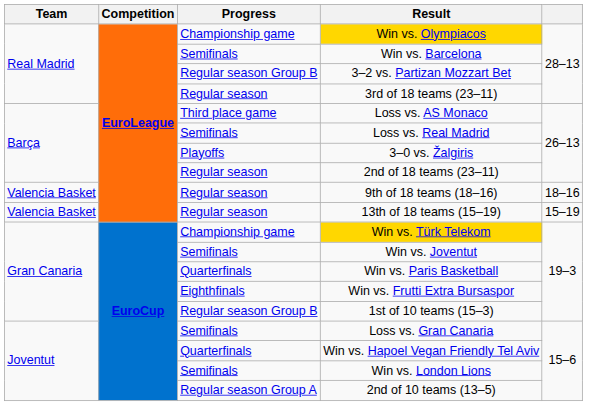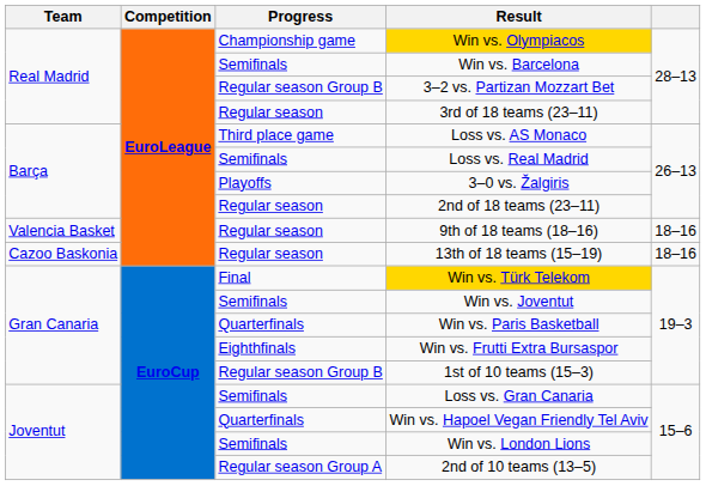13th of 18 teams (15–19) | Team: Valencia Basket -> Cazoo Baskonia
13th of 18 teams (15–19) | column 5: 15–19 -> 18–16
Win vs. Türk Telekom | Progress: Championship game -> Final
